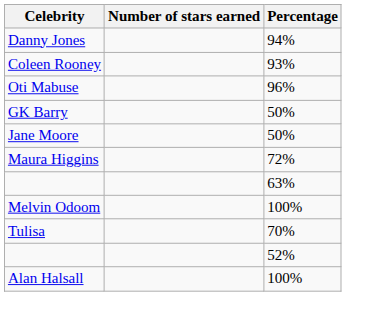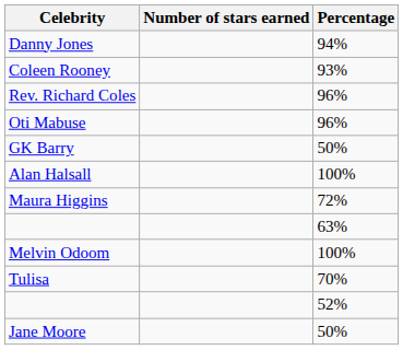+ row: Rev. Richard Coles | 96%
rows swapped: Alan Halsall <-> Jane Moore
